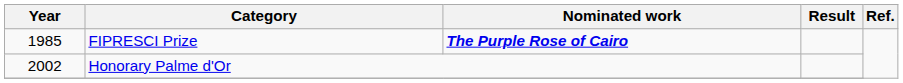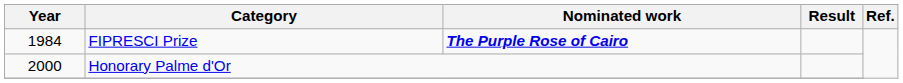FIPRESCI Prize | Year: 1985 -> 1984
Honorary Palme d'Or | Year: 2002 -> 2000
